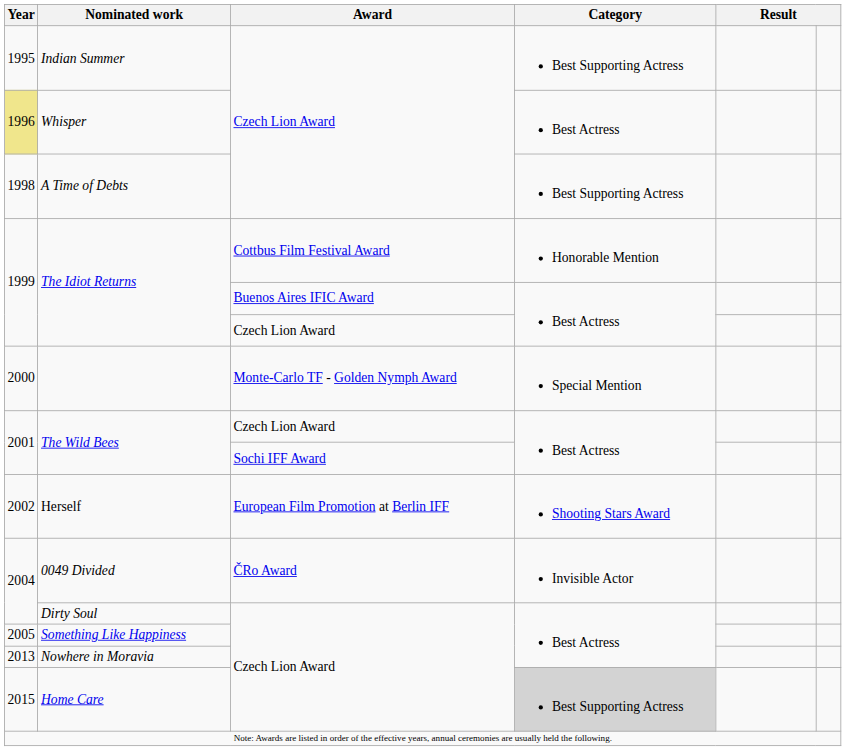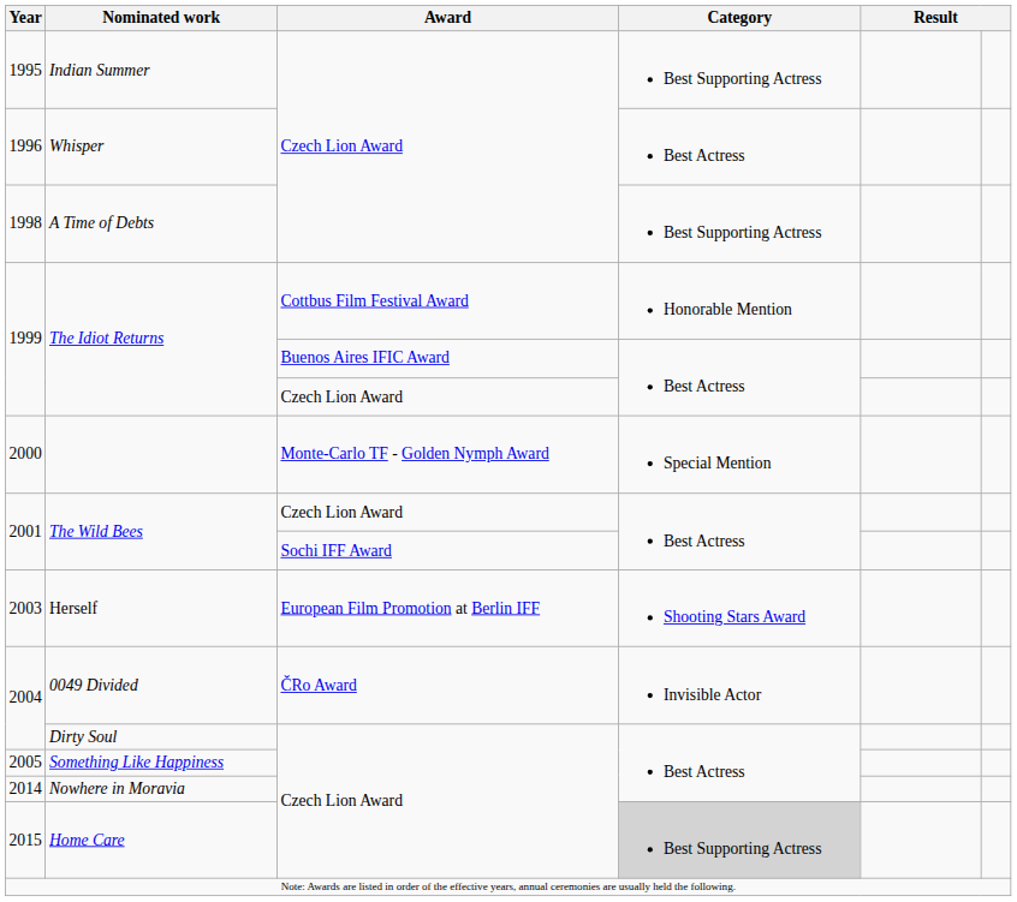Whisper | Year: khaki background -> no background
Herself | Year: 2002 -> 2003
Nowhere in Moravia | Year: 2013 -> 2014
